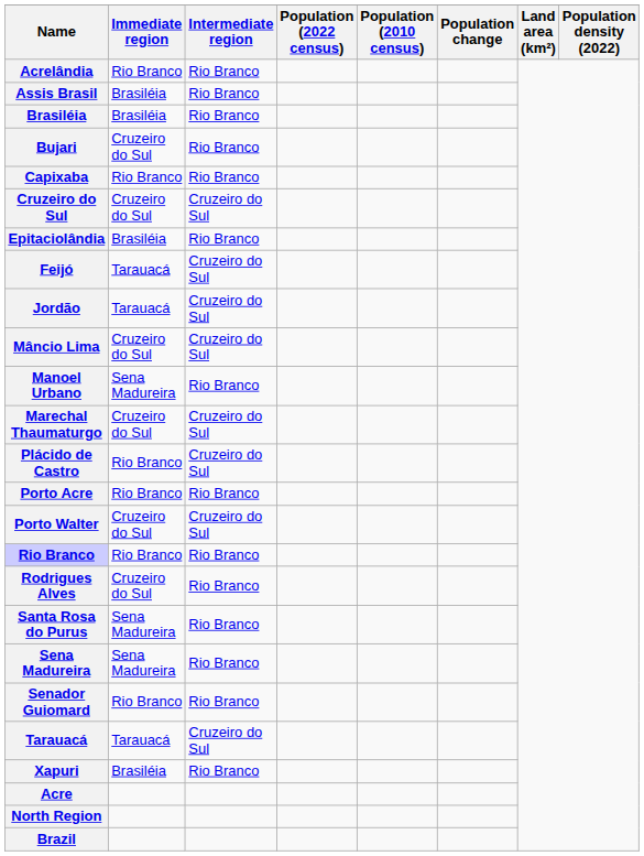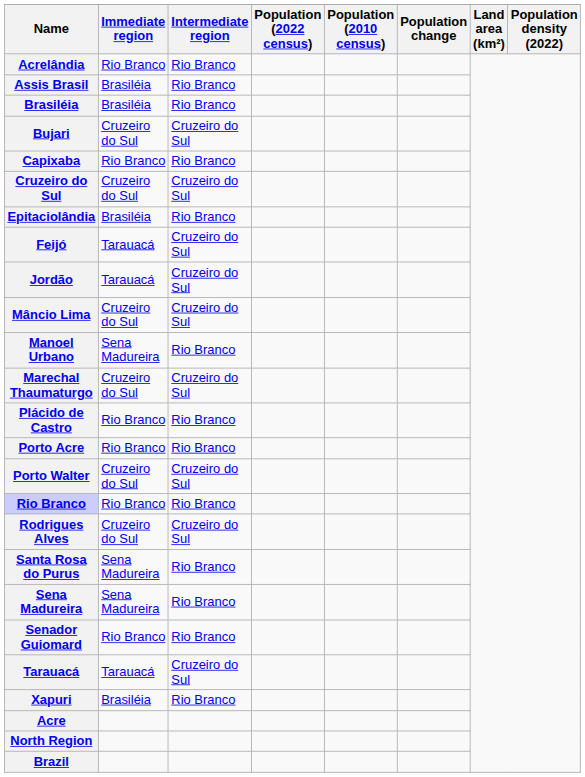Bujari | Intermediate region: Rio Branco -> Cruzeiro do Sul
Plácido de Castro | Intermediate region: Cruzeiro do Sul -> Rio Branco
Rodrigues Alves | Intermediate region: Rio Branco -> Cruzeiro do Sul
